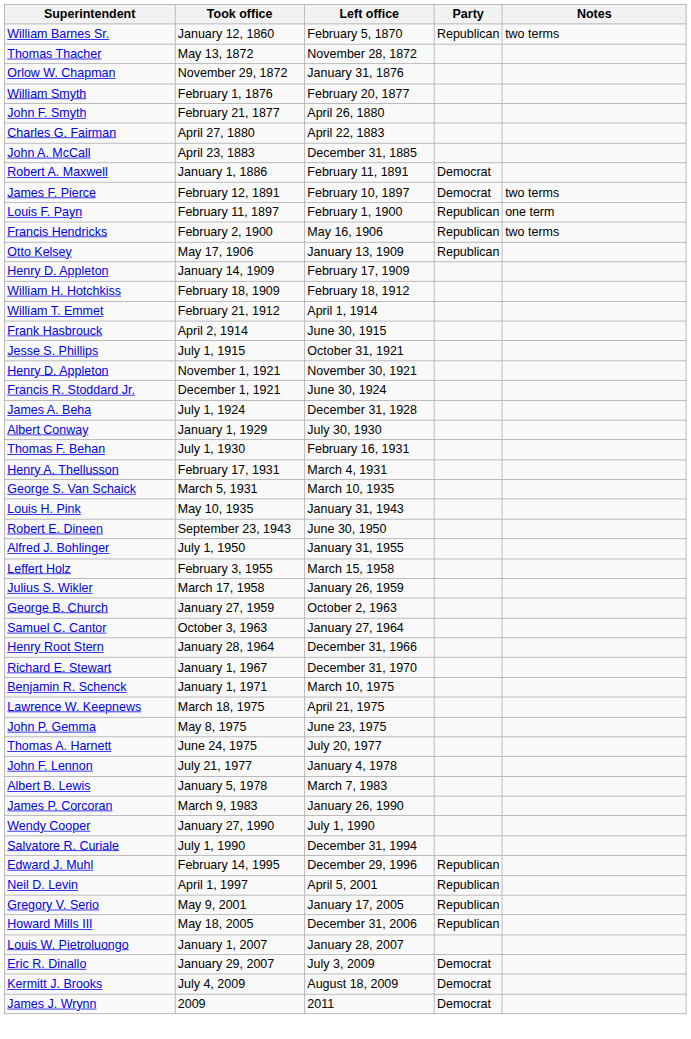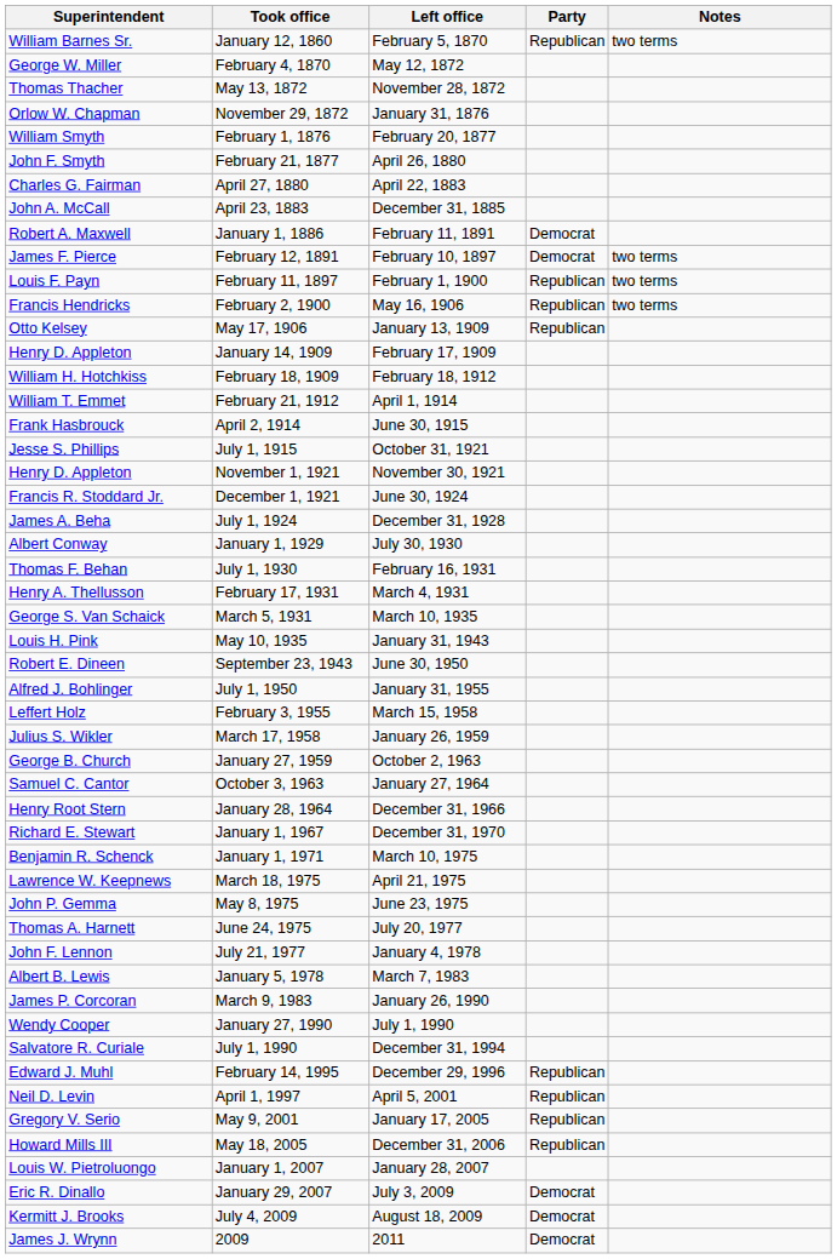+ row: George W. Miller | February 4, 1870 | May 12, 1872
February 11, 1897 | Notes: one term -> two terms
